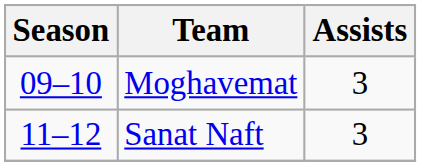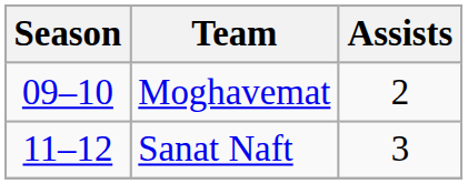Moghavemat | Assists: 3 -> 2
